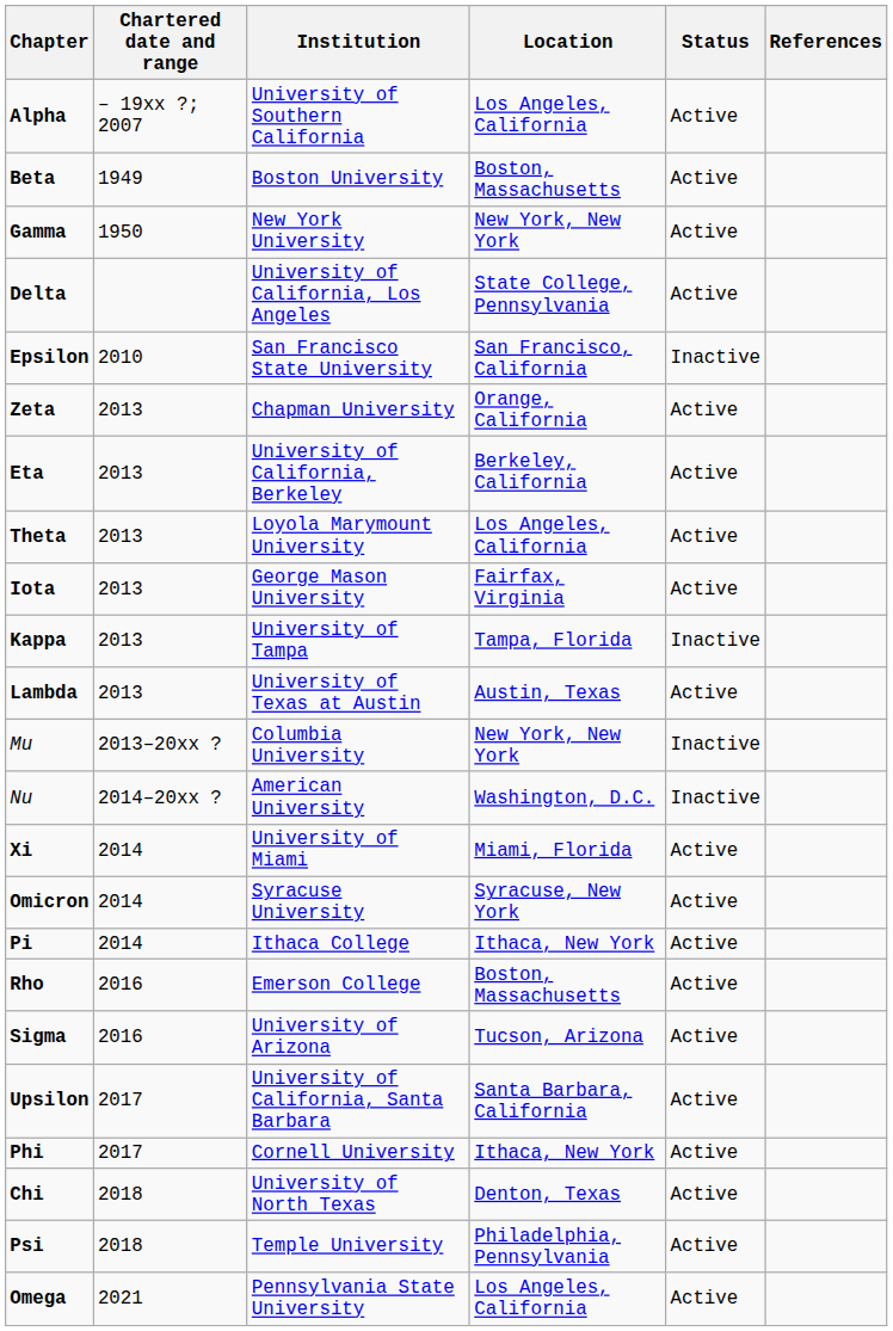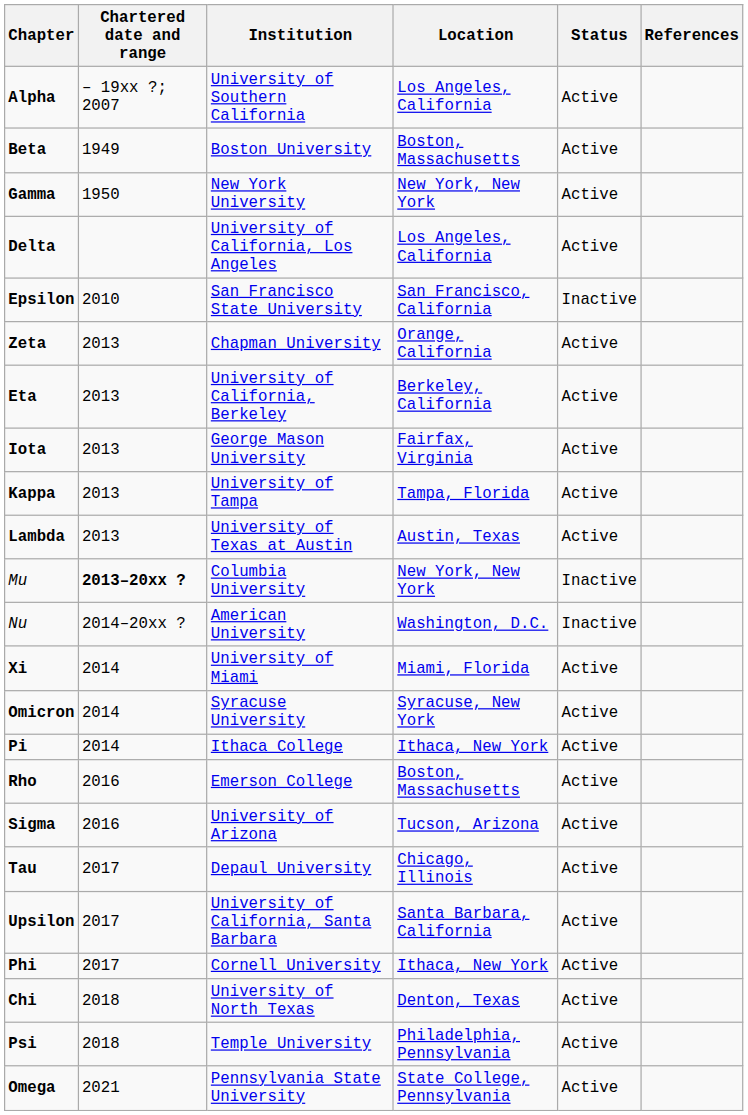Delta | Location: State College, Pennsylvania -> Los Angeles, California
- row: Theta | 2013 | Loyola Marymount University | Los Angeles, California | Active
Kappa | Status: Inactive -> Active
Mu | Chartered date and range: normal -> bold
+ row: Tau | 2017 | Depaul University | Chicago, Illinois | Active
Omega | Location: Los Angeles, California -> State College, Pennsylvania
